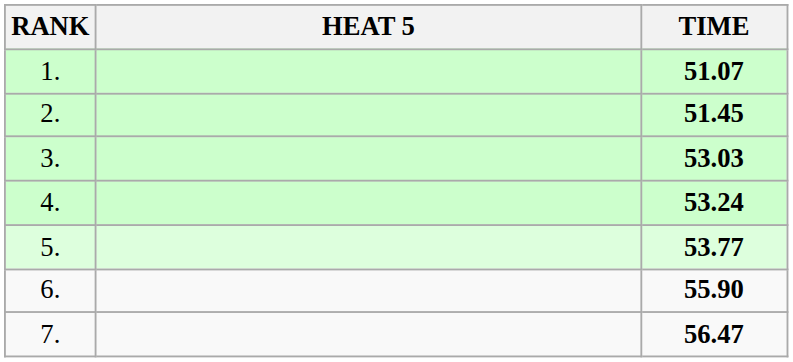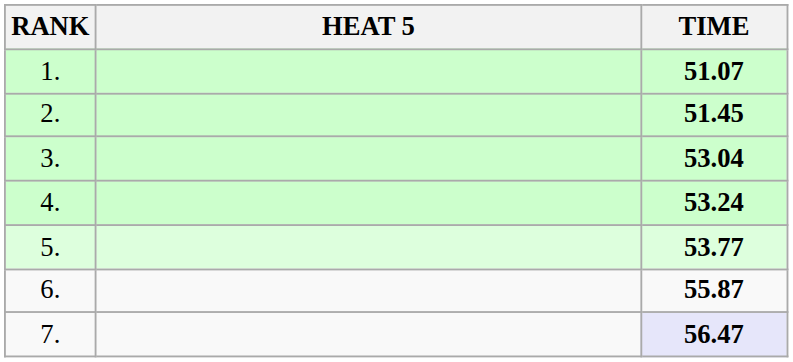3. | TIME: 53.03 -> 53.04
6. | TIME: 55.90 -> 55.87
7. | TIME: no background -> lavender background
